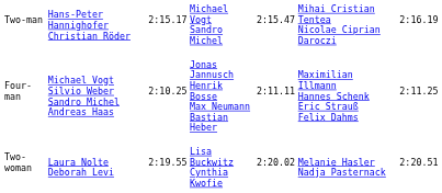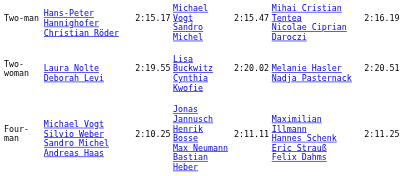rows swapped: Four-man <-> Two-woman
